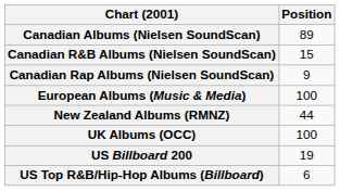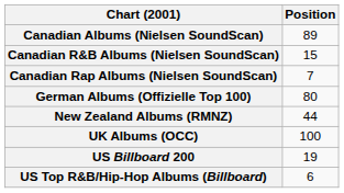Canadian Rap Albums (Nielsen SoundScan) | Position: 9 -> 7
- row: European Albums (Music & Media) | 100
+ row: German Albums (Offizielle Top 100) | 80
